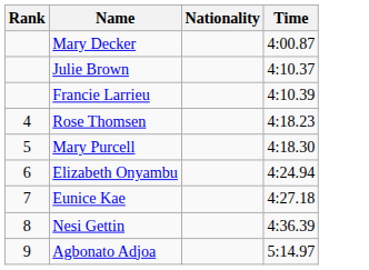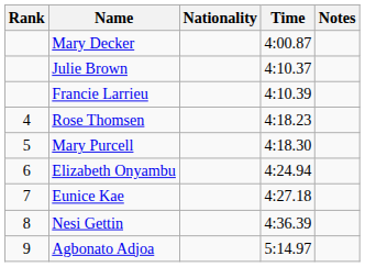+ column: Notes
